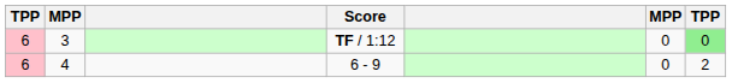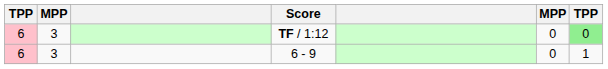6 - 9 | column 2: 4 -> 3
6 - 9 | column 7: 2 -> 1
